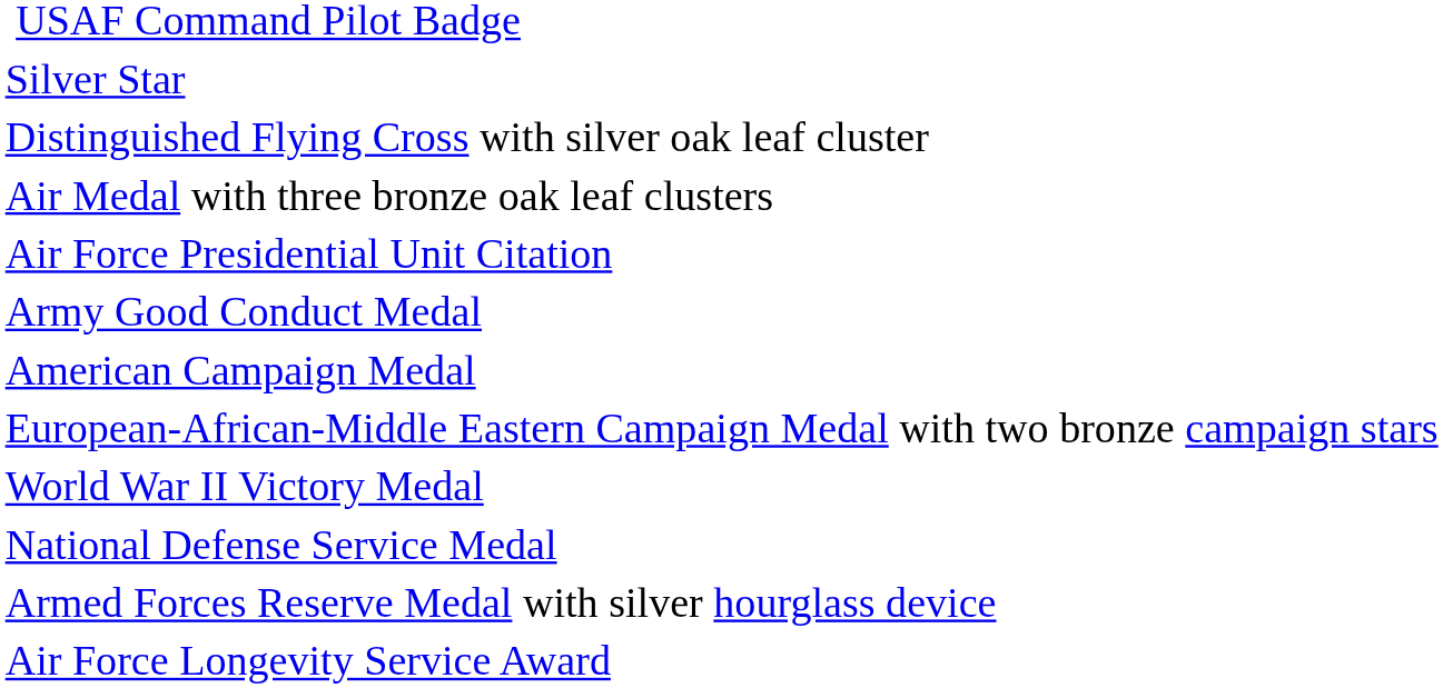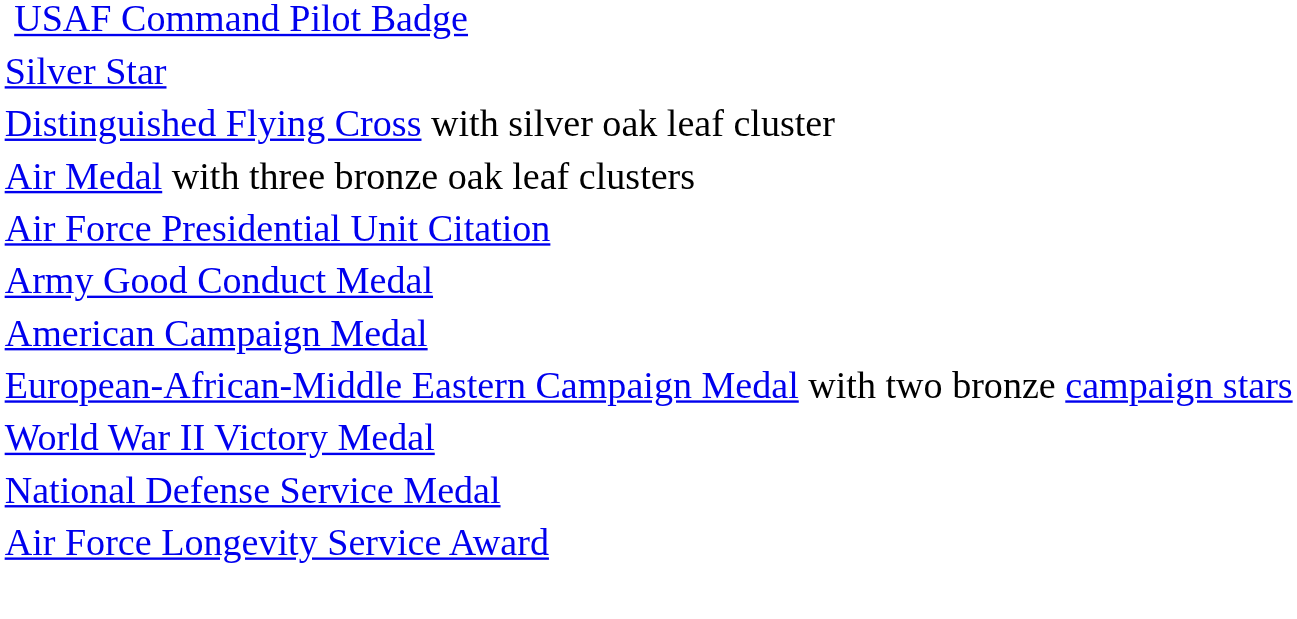- row: Armed Forces Reserve Medal with silver hourglass device
